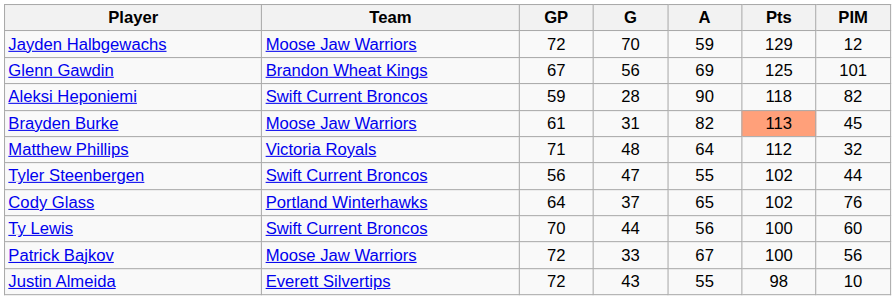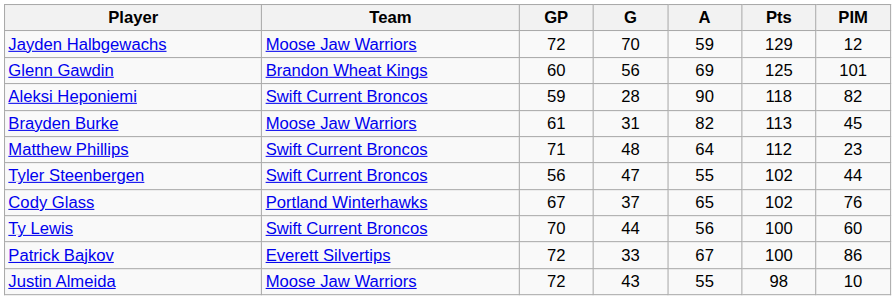Glenn Gawdin | GP: 67 -> 60
Brayden Burke | Pts: lightsalmon background -> no background
Matthew Phillips | Team: Victoria Royals -> Swift Current Broncos
Matthew Phillips | PIM: 32 -> 23
Cody Glass | GP: 64 -> 67
Patrick Bajkov | Team: Moose Jaw Warriors -> Everett Silvertips
Patrick Bajkov | PIM: 56 -> 86
Justin Almeida | Team: Everett Silvertips -> Moose Jaw Warriors
